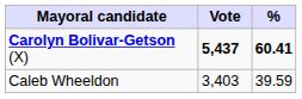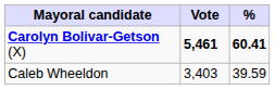Carolyn Bolivar-Getson (X) | Vote: 5,437 -> 5,461
